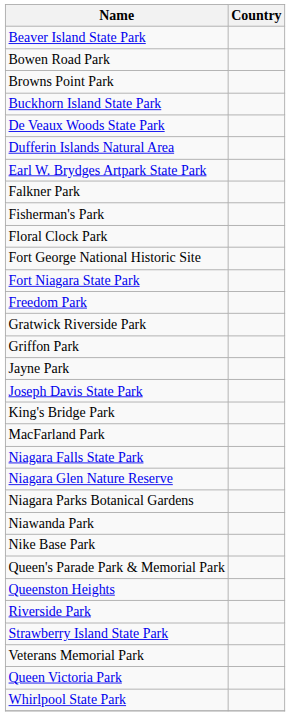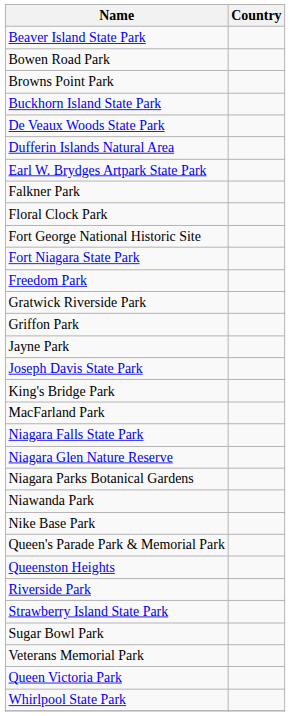- row: Fisherman's Park
+ row: Sugar Bowl Park
